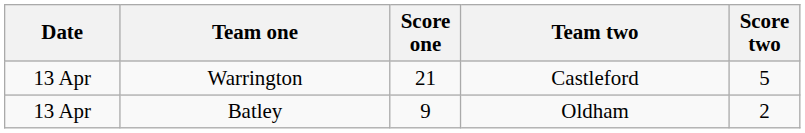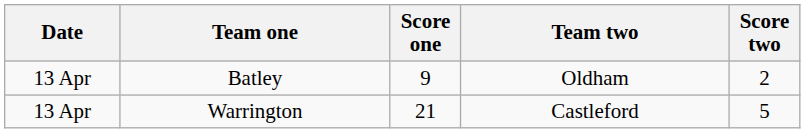rows swapped: Batley <-> Warrington
